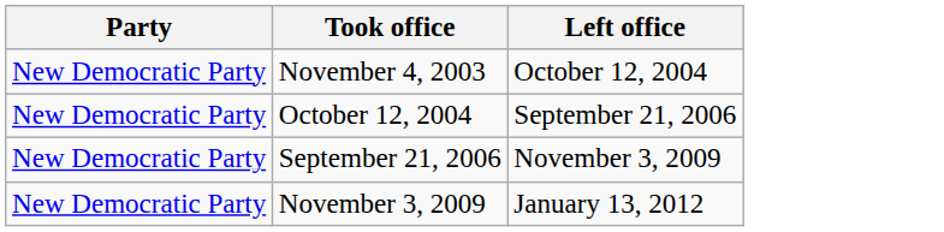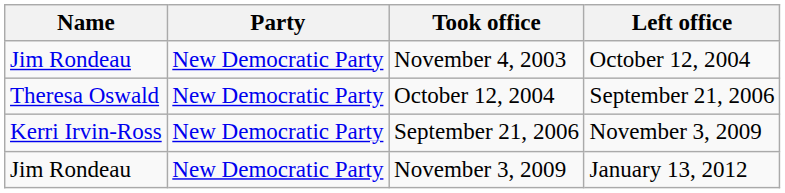+ column: Name | Jim Rondeau | Theresa Oswald | Kerri Irvin-Ross | Jim Rondeau
